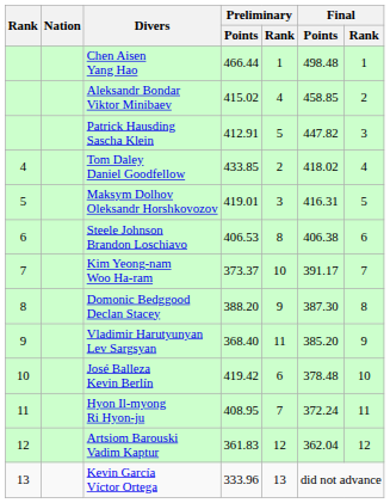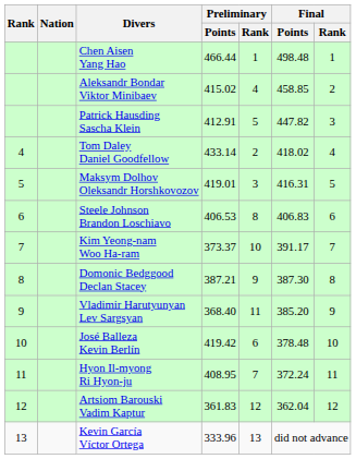Tom Daley Daniel Goodfellow | Preliminary / Points: 433.85 -> 433.14
Steele Johnson Brandon Loschiavo | Final / Points: 406.38 -> 406.83
Domonic Bedggood Declan Stacey | Preliminary / Points: 388.20 -> 387.21
